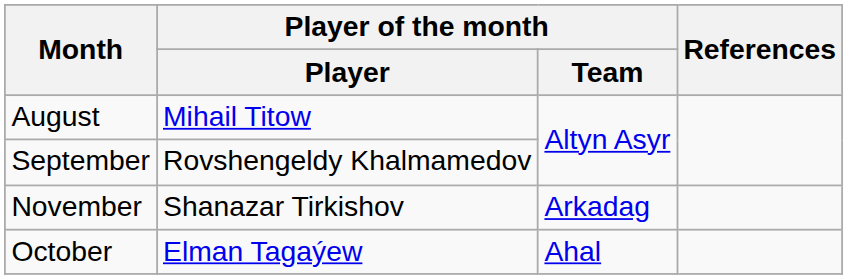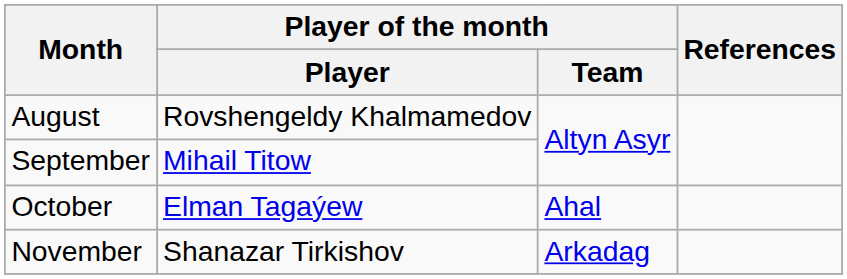August | Player of the month / Player: Mihail Titow -> Rovshengeldy Khalmamedov
September | Player of the month / Player: Rovshengeldy Khalmamedov -> Mihail Titow
rows swapped: October <-> November
